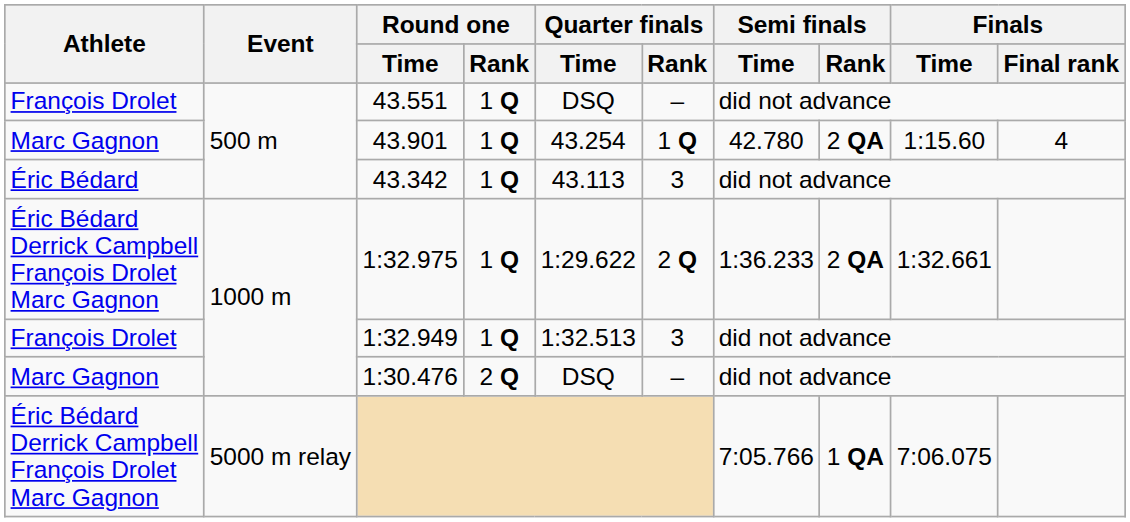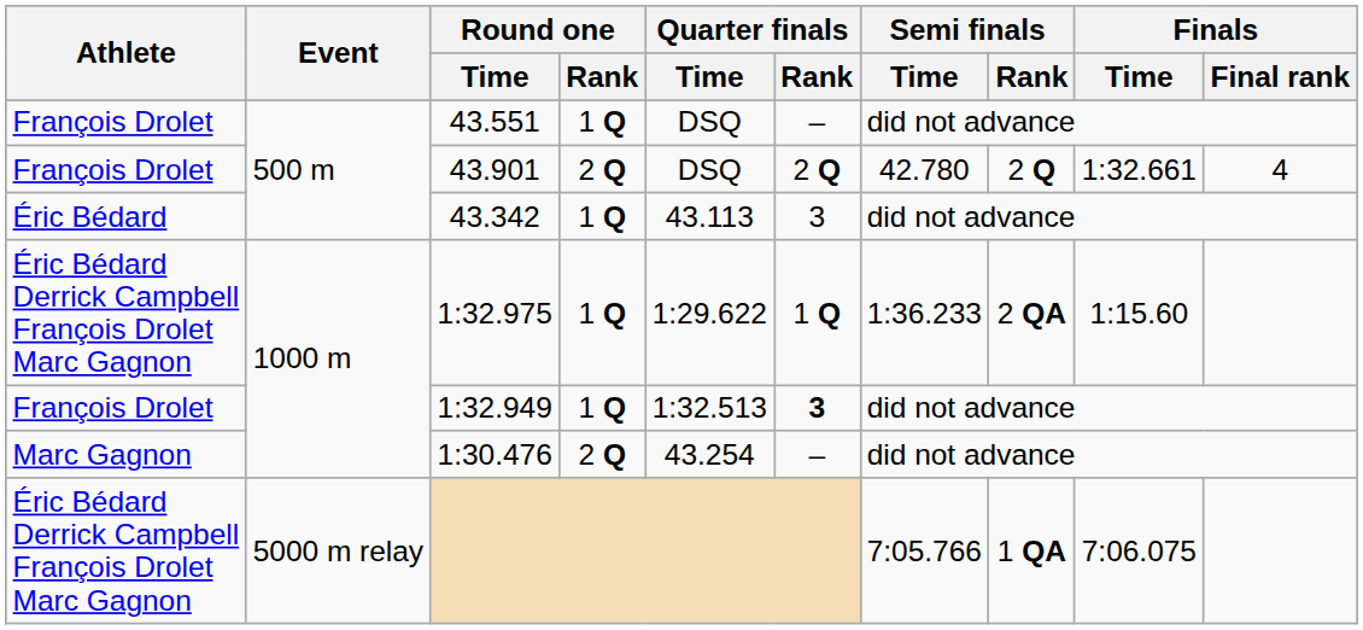43.901 | Athlete: Marc Gagnon -> François Drolet
43.901 | Round one / Rank: 1 Q -> 2 Q
43.901 | Quarter finals / Time: 43.254 -> DSQ
43.901 | Quarter finals / Rank: 1 Q -> 2 Q
43.901 | Semi finals / Rank: 2 QA -> 2 Q
43.901 | Finals / Time: 1:15.60 -> 1:32.661
1:32.975 | Quarter finals / Rank: 2 Q -> 1 Q
1:32.975 | Finals / Time: 1:32.661 -> 1:15.60
1:32.949 | Quarter finals / Rank: normal -> bold
1:30.476 | Quarter finals / Time: DSQ -> 43.254
